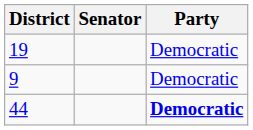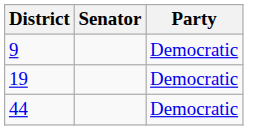rows swapped: 9 <-> 19
44 | Party: bold -> normal
